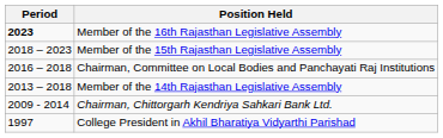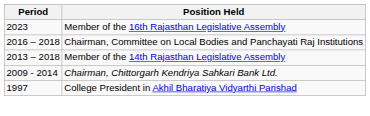Member of the 16th Rajasthan Legislative Assembly | Period: bold -> normal
- row: 2018 – 2023 | Member of the 15th Rajasthan Legislative Assembly
